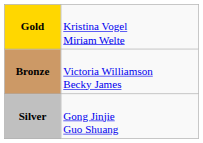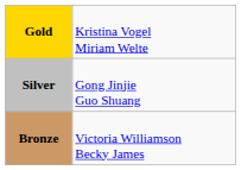rows swapped: Silver <-> Bronze
